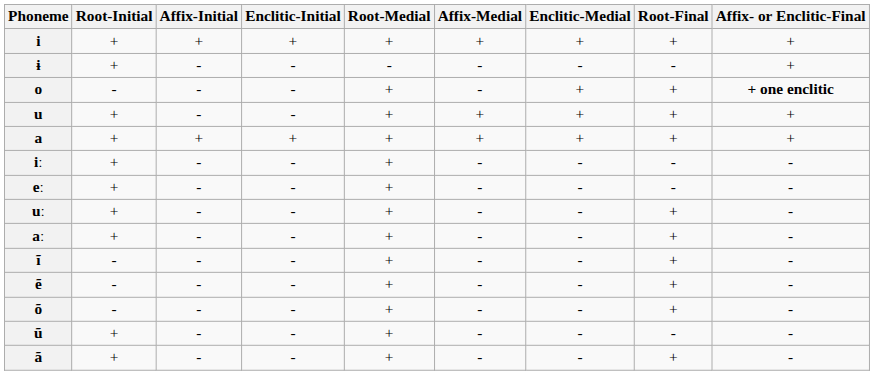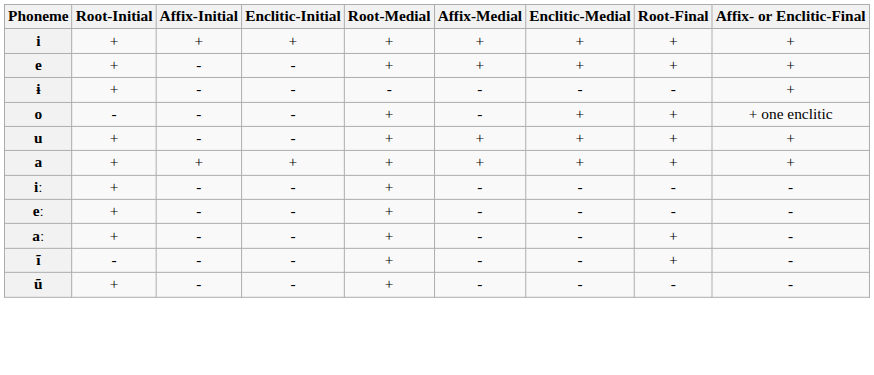+ row: e | + | - | - | + | + | + | + | +
o | Affix- or Enclitic-Final: bold -> normal
- row: uː | + | - | - | + | - | - | + | -
- row: ẽ | - | - | - | + | - | - | + | -
- row: õ | - | - | - | + | - | - | + | -
- row: ã | + | - | - | + | - | - | + | -
